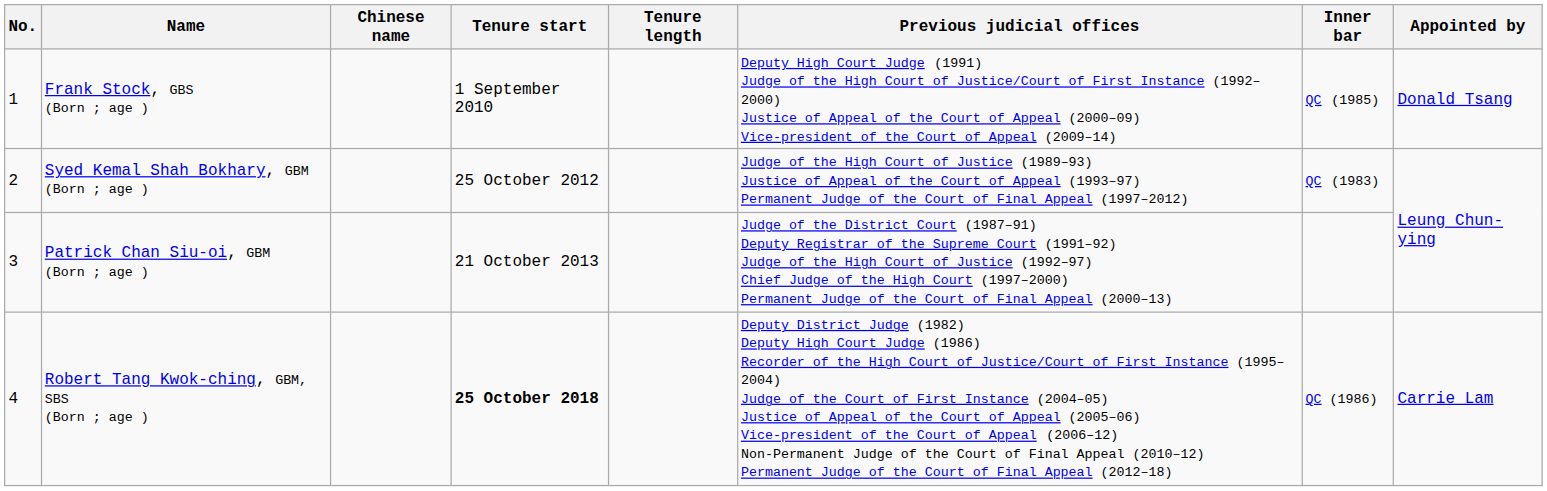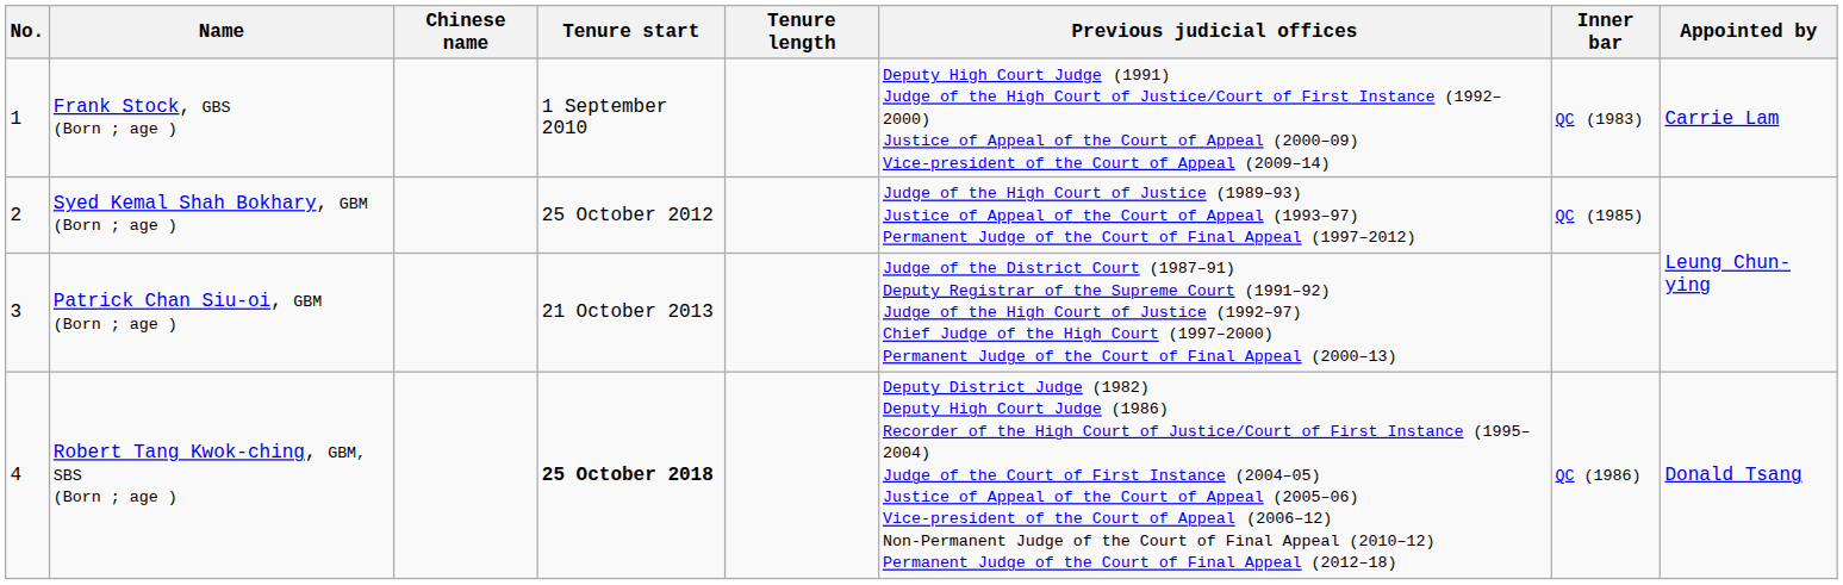Frank Stock, GBS (Born ; age ) | Inner bar: QC (1985) -> QC (1983)
Frank Stock, GBS (Born ; age ) | Appointed by: Donald Tsang -> Carrie Lam
Syed Kemal Shah Bokhary, GBM (Born ; age ) | Inner bar: QC (1983) -> QC (1985)
Robert Tang Kwok-ching, GBM, SBS (Born ; age ) | Appointed by: Carrie Lam -> Donald Tsang
